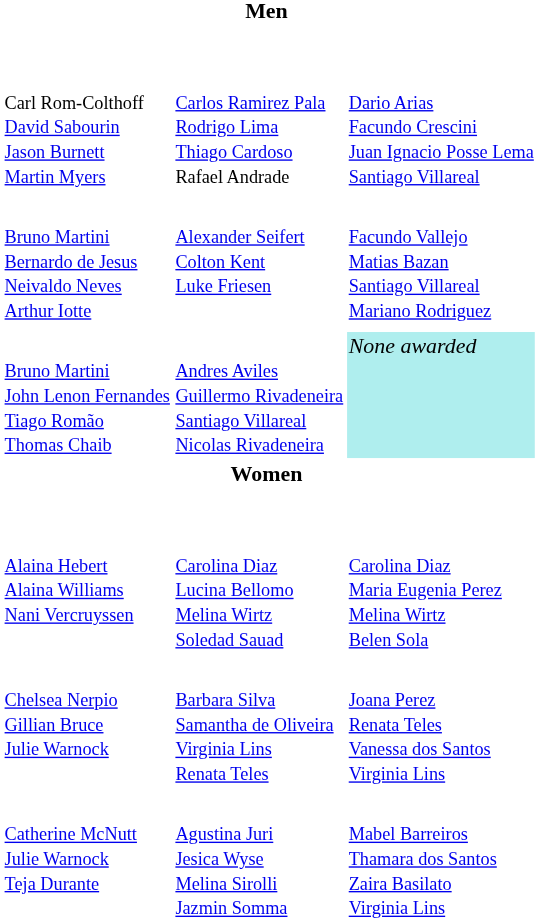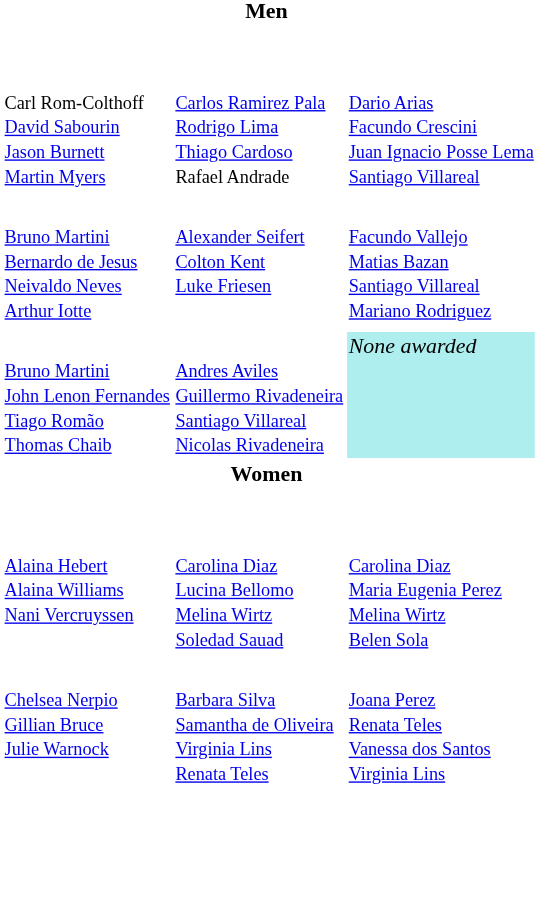- row: Catherine McNutt Julie Warnock Teja Durante | Agustina Juri Jesica Wyse Melina Sirolli Jazmin Somma | Mabel Barreiros Thamara dos Santos Zaira Basilato Virginia Lins
